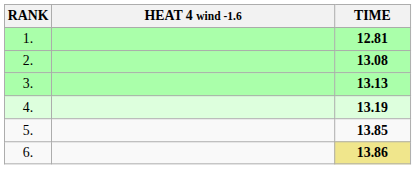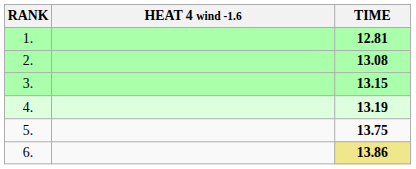3. | TIME: 13.13 -> 13.15
5. | TIME: 13.85 -> 13.75
